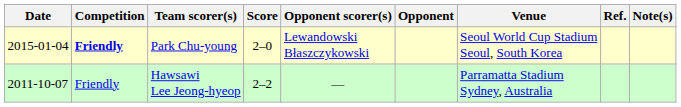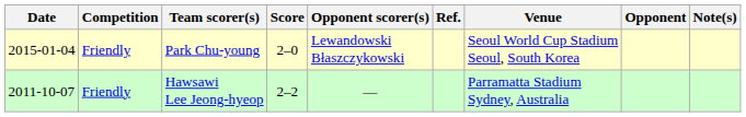columns swapped: Opponent <-> Ref.
Park Chu-young | Competition: bold -> normal
